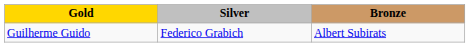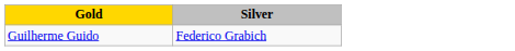- column: Bronze | Albert Subirats
